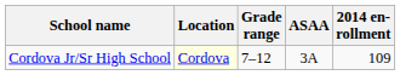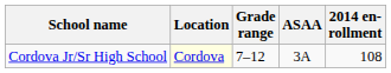Cordova Jr/Sr High School | 2014 en- rollment: 109 -> 108
